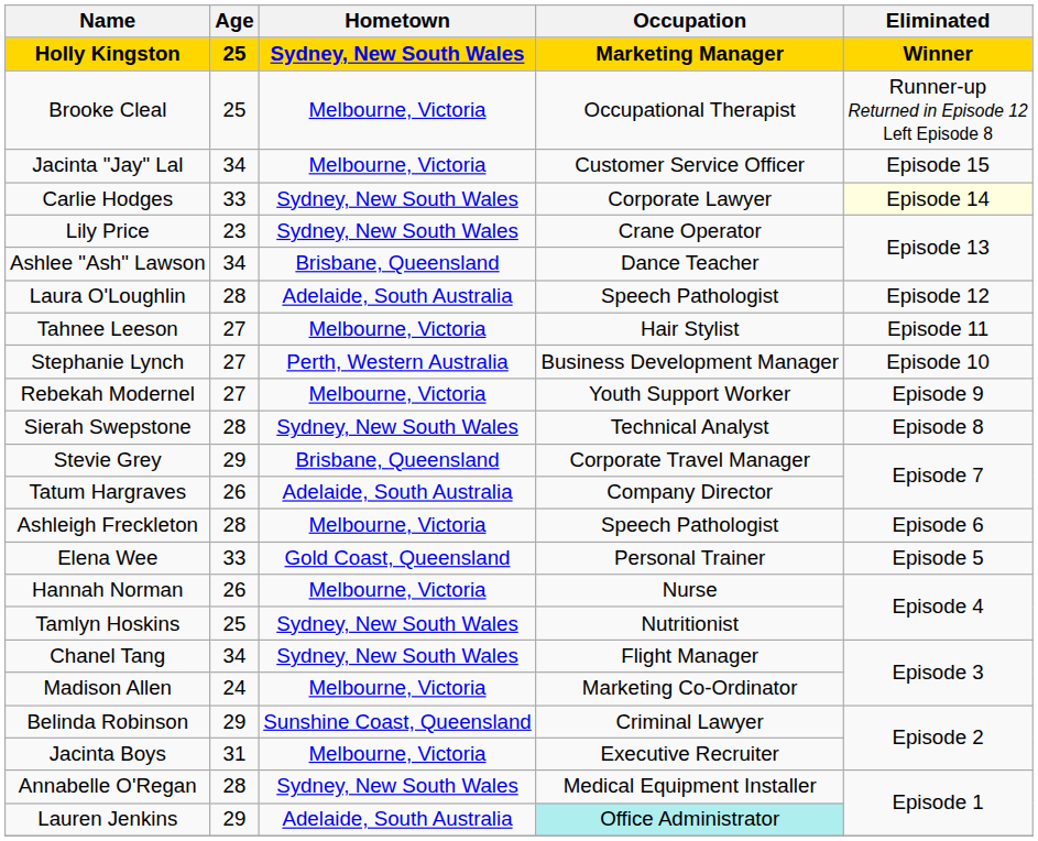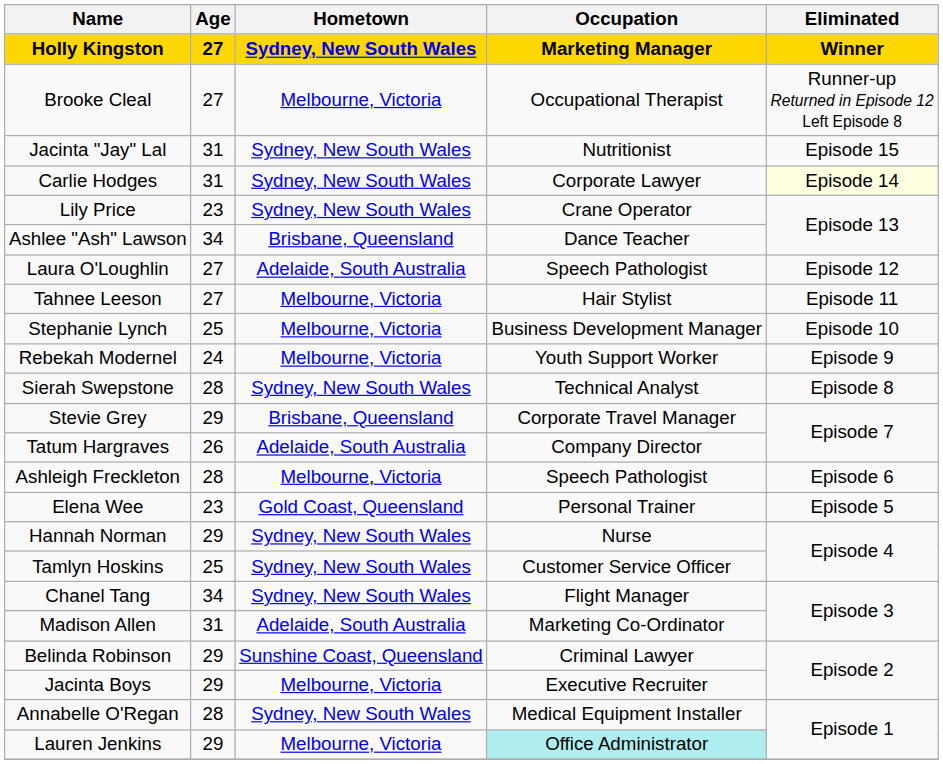Holly Kingston | Age: 25 -> 27
Brooke Cleal | Age: 25 -> 27
Jacinta "Jay" Lal | Age: 34 -> 31
Jacinta "Jay" Lal | Hometown: Melbourne, Victoria -> Sydney, New South Wales
Jacinta "Jay" Lal | Occupation: Customer Service Officer -> Nutritionist
Carlie Hodges | Age: 33 -> 31
Laura O'Loughlin | Age: 28 -> 27
Stephanie Lynch | Age: 27 -> 25
Stephanie Lynch | Hometown: Perth, Western Australia -> Melbourne, Victoria
Rebekah Modernel | Age: 27 -> 24
Elena Wee | Age: 33 -> 23
Hannah Norman | Age: 26 -> 29
Hannah Norman | Hometown: Melbourne, Victoria -> Sydney, New South Wales
Tamlyn Hoskins | Occupation: Nutritionist -> Customer Service Officer
Madison Allen | Age: 24 -> 31
Madison Allen | Hometown: Melbourne, Victoria -> Adelaide, South Australia
Jacinta Boys | Age: 31 -> 29
Lauren Jenkins | Hometown: Adelaide, South Australia -> Melbourne, Victoria
